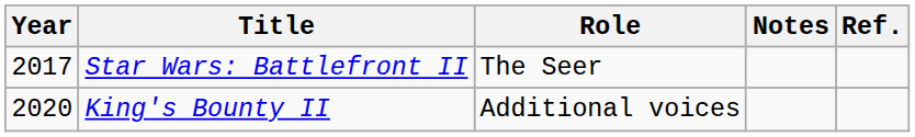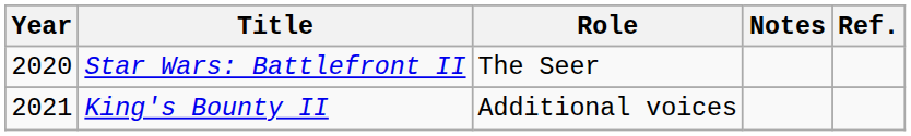Star Wars: Battlefront II | Year: 2017 -> 2020
King's Bounty II | Year: 2020 -> 2021
